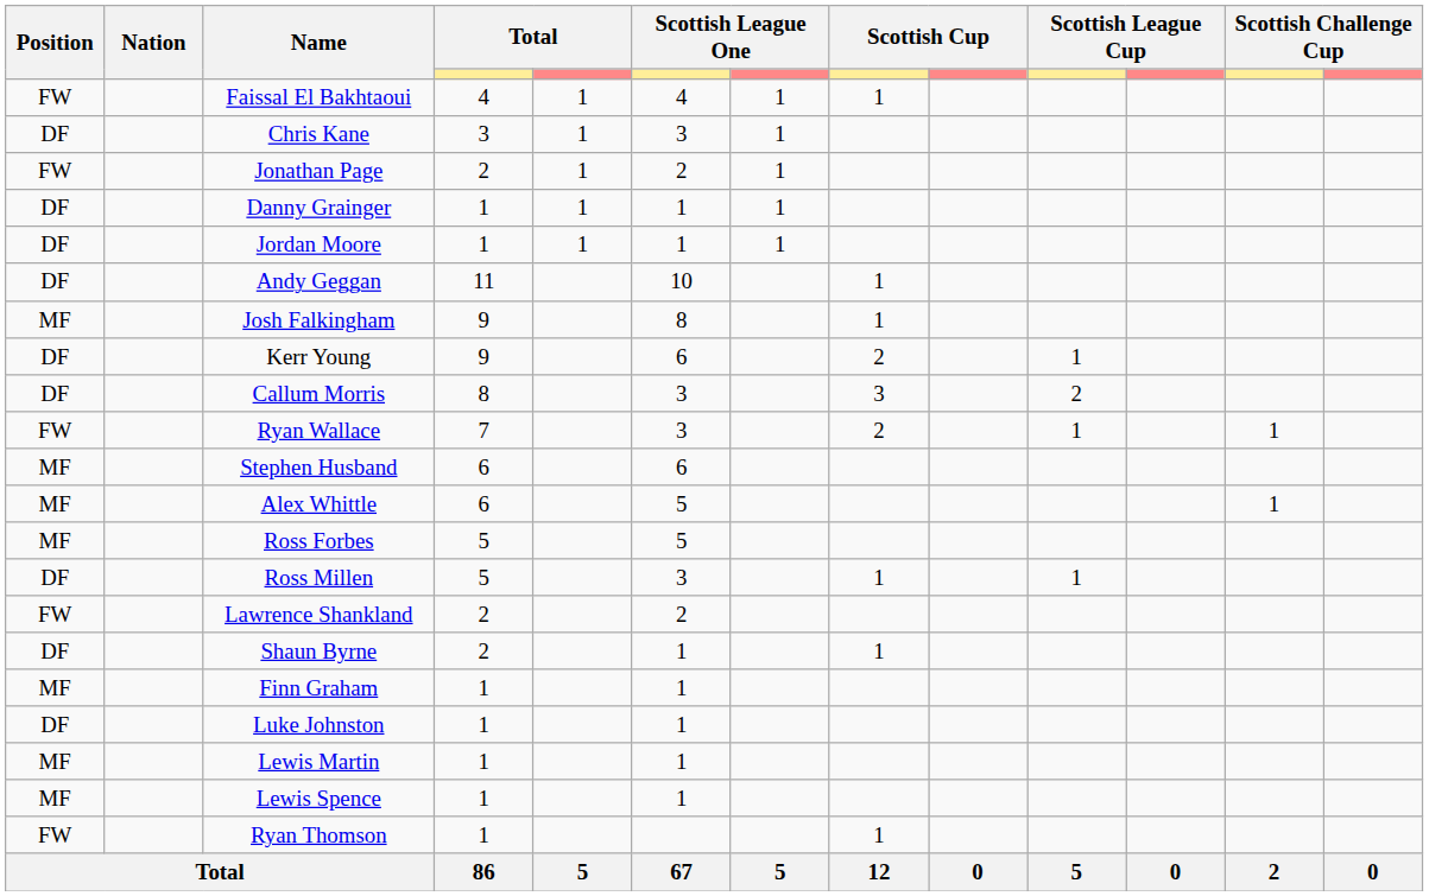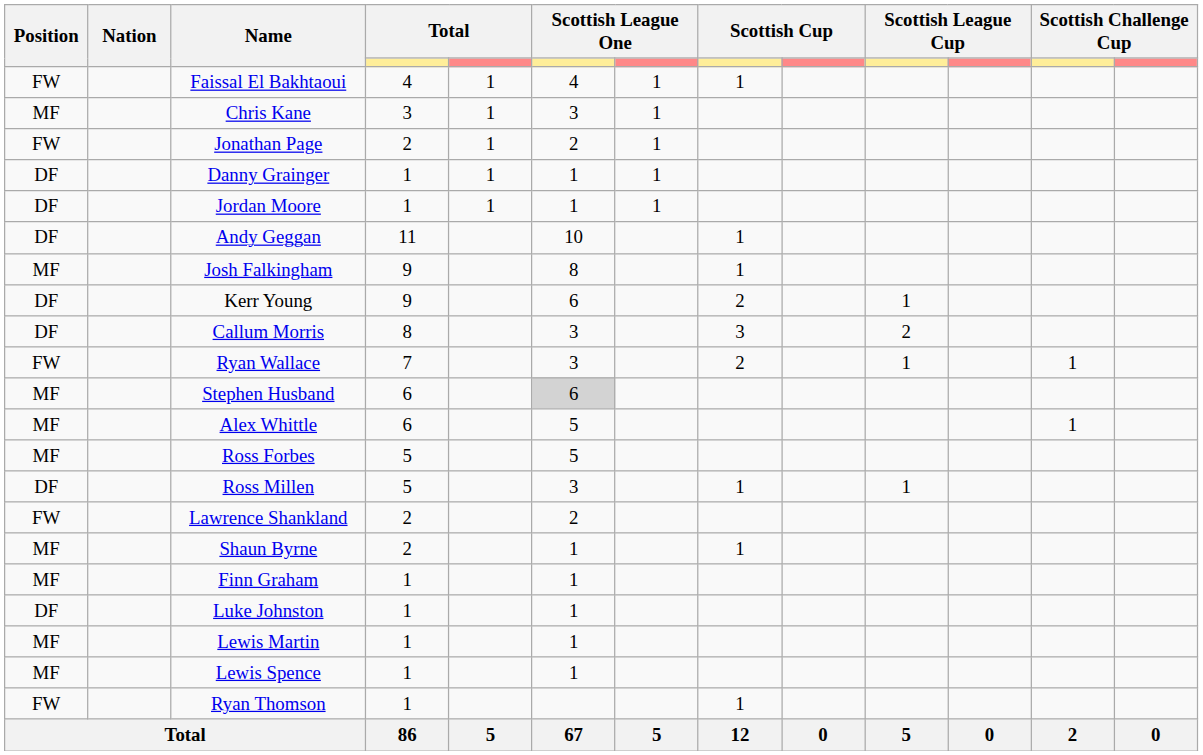Chris Kane | Position: DF -> MF
Stephen Husband | column 6: no background -> lightgrey background
Shaun Byrne | Position: DF -> MF
